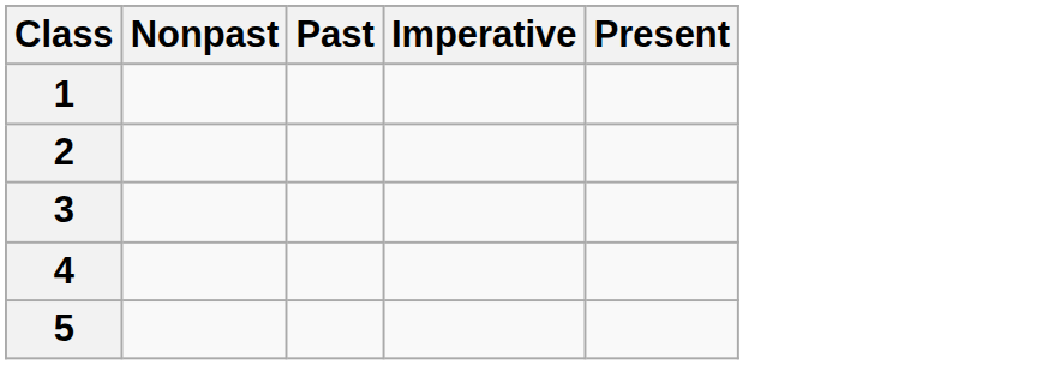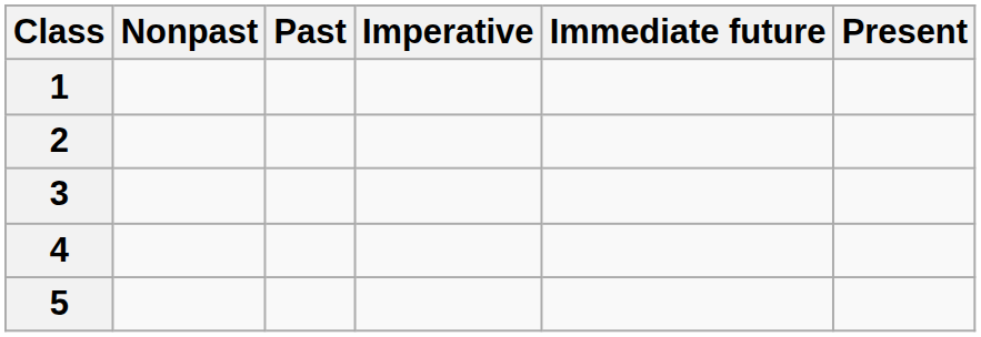+ column: Immediate future
